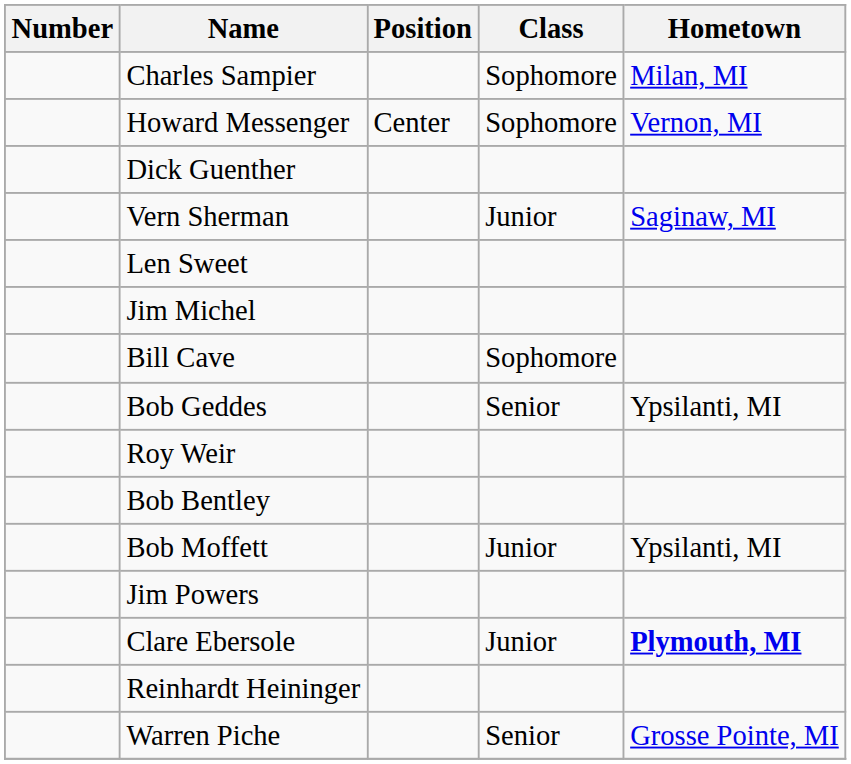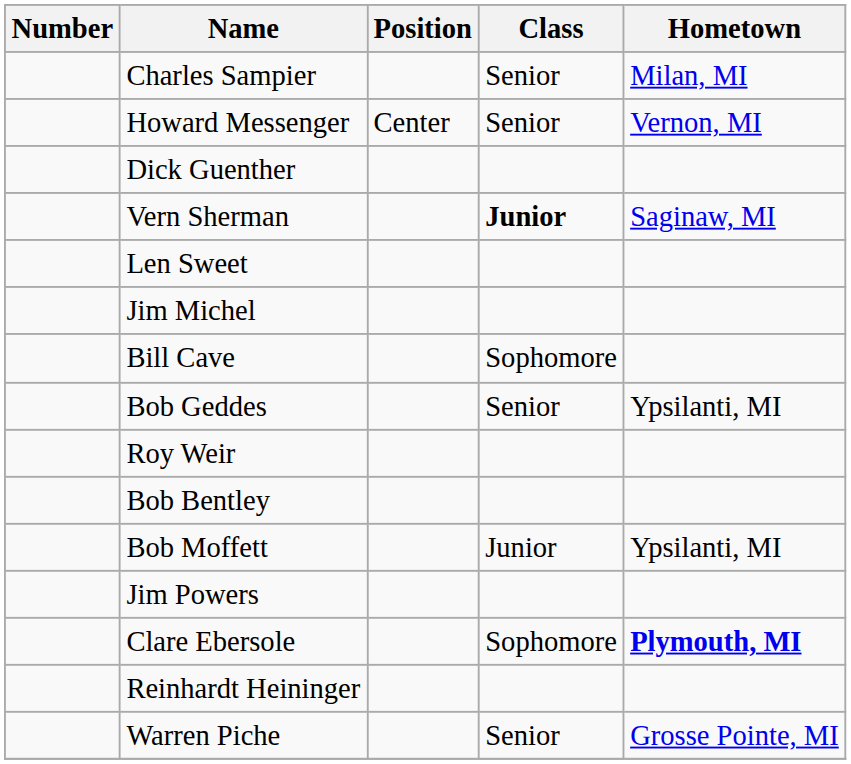Charles Sampier | Class: Sophomore -> Senior
Howard Messenger | Class: Sophomore -> Senior
Vern Sherman | Class: normal -> bold
Clare Ebersole | Class: Junior -> Sophomore
